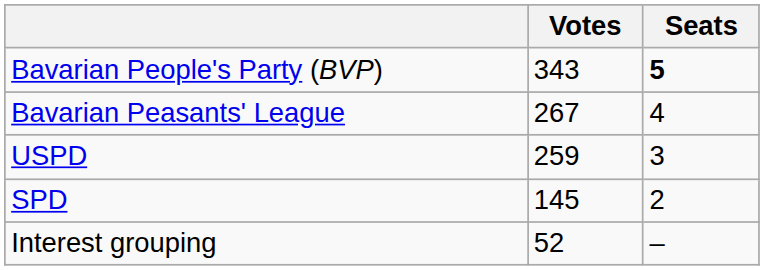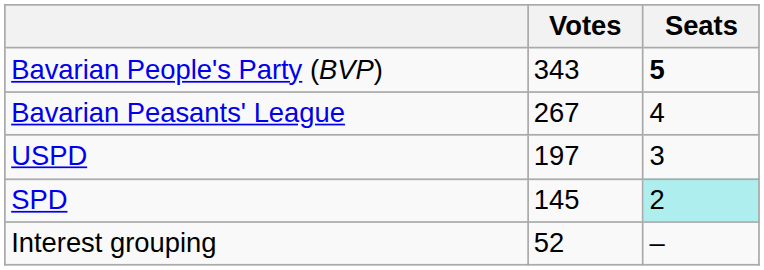USPD | Votes: 259 -> 197
SPD | Seats: no background -> paleturquoise background
